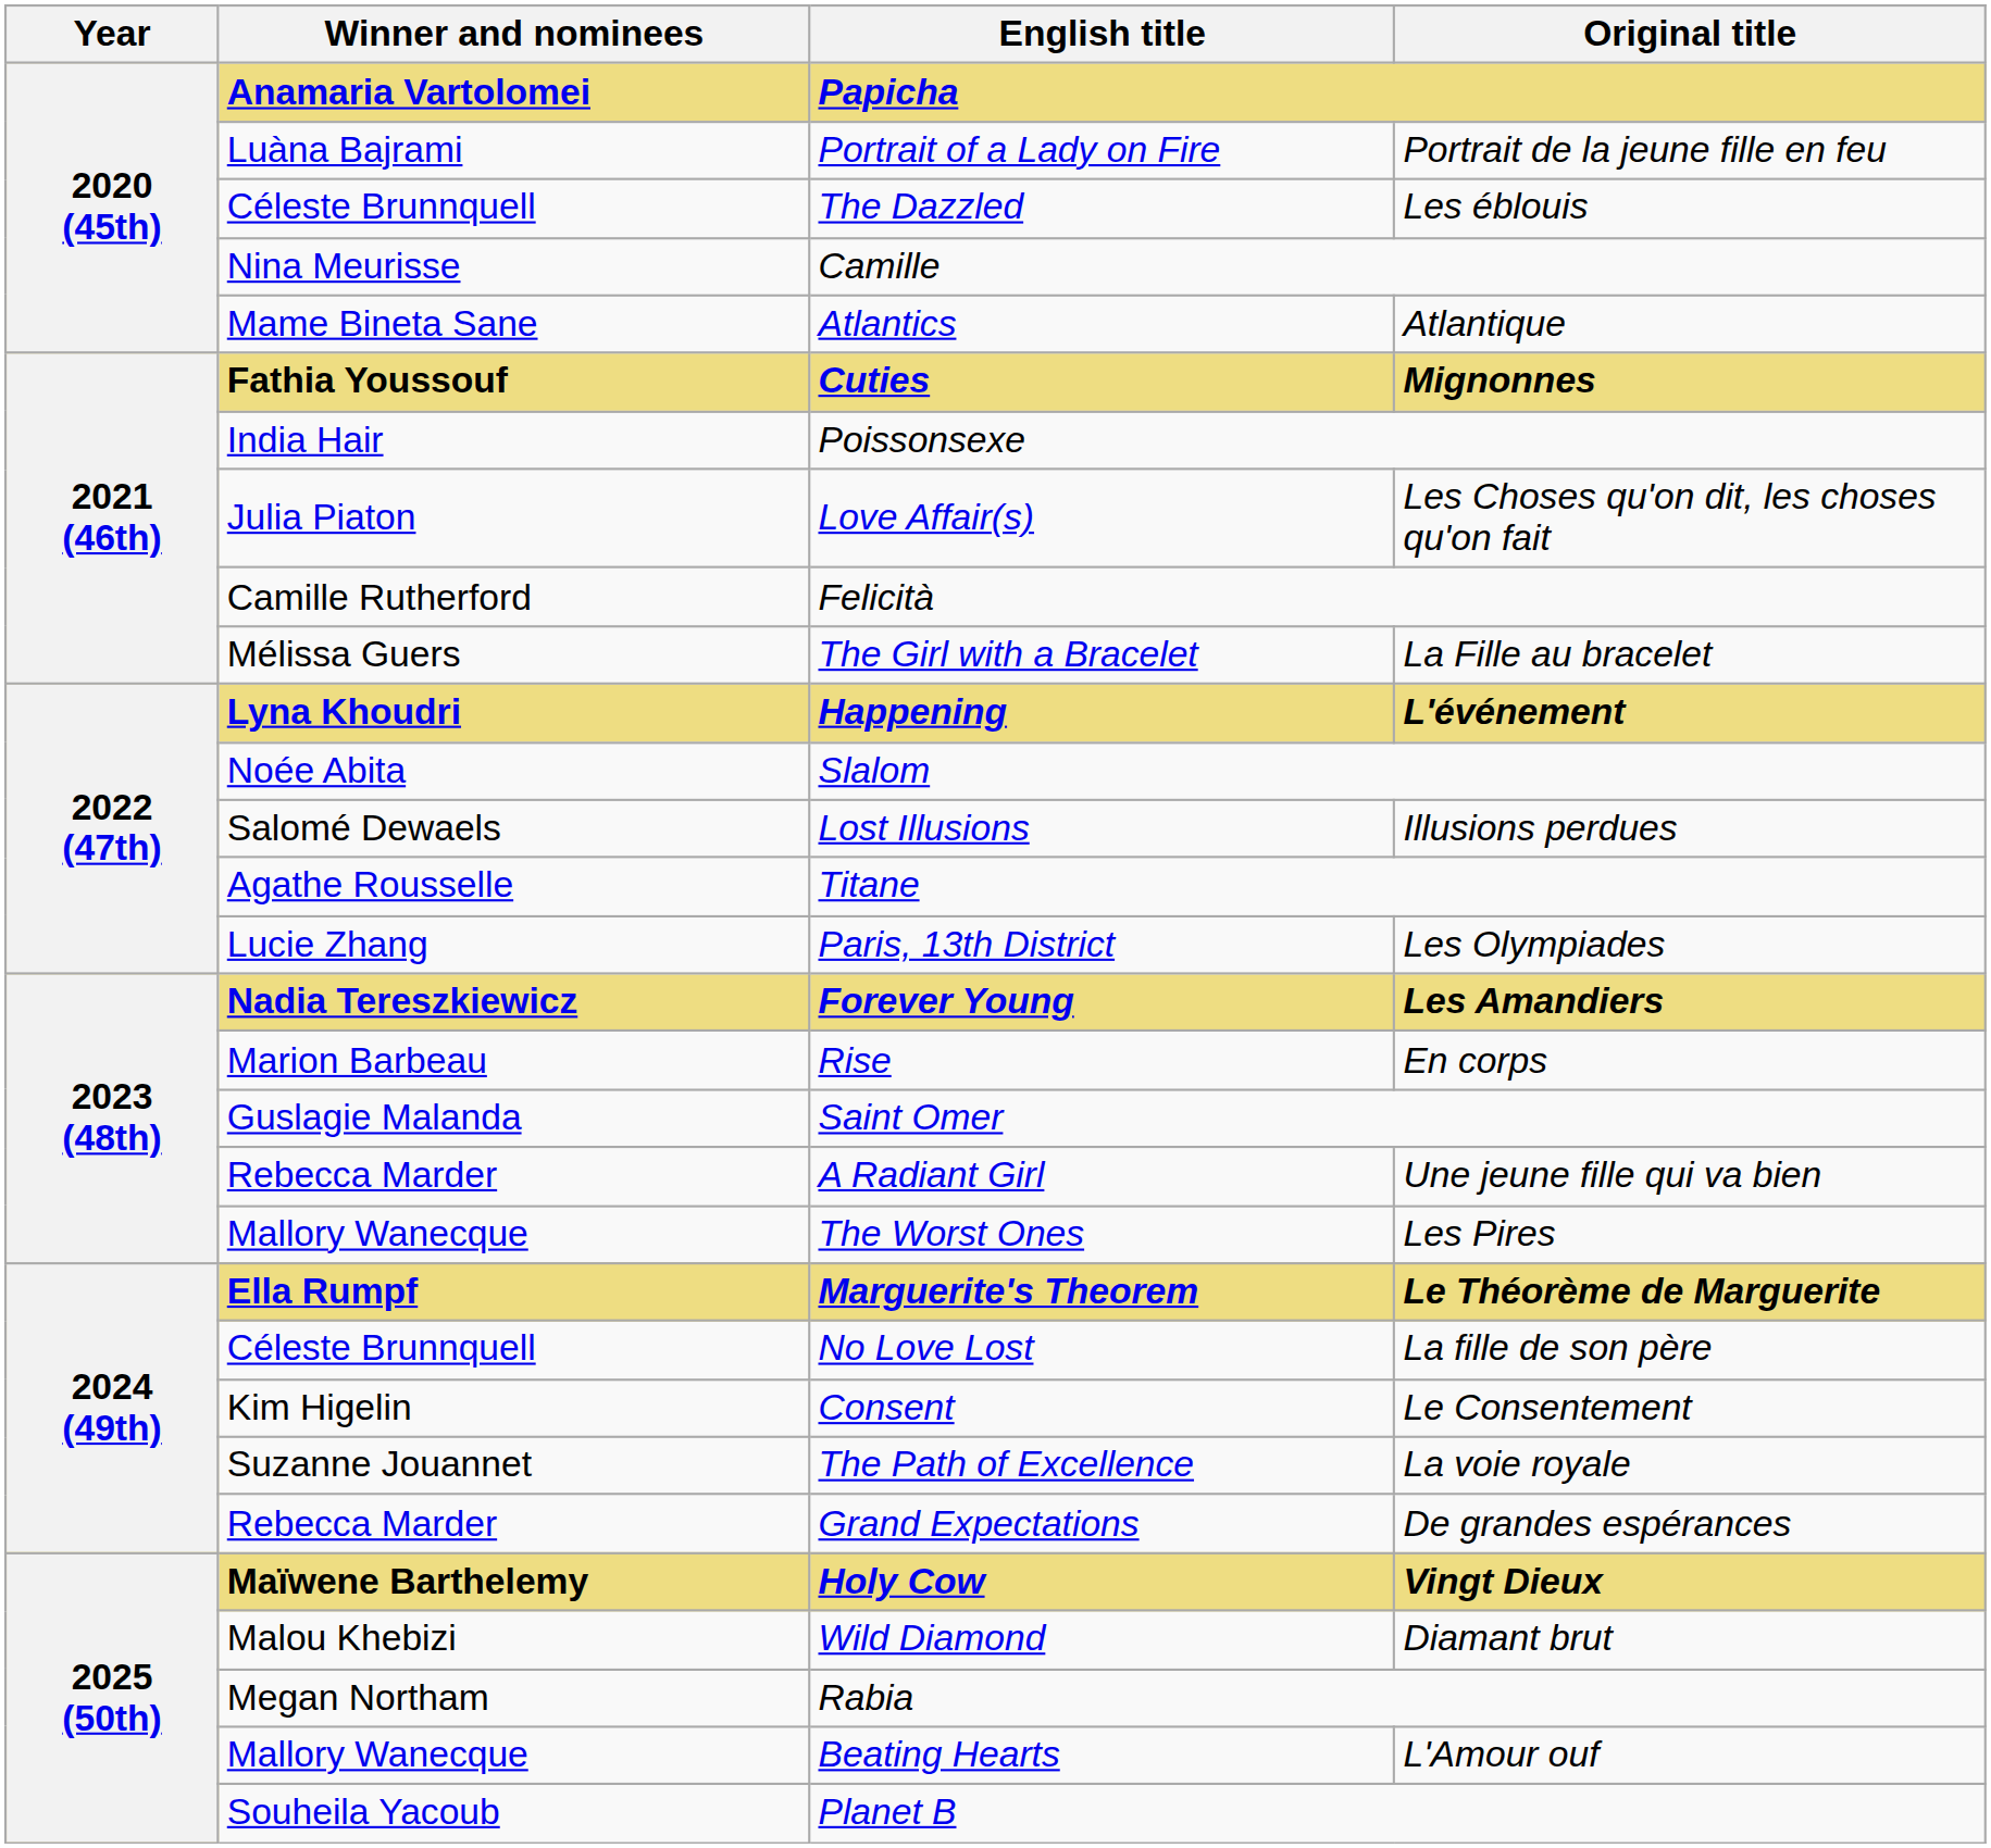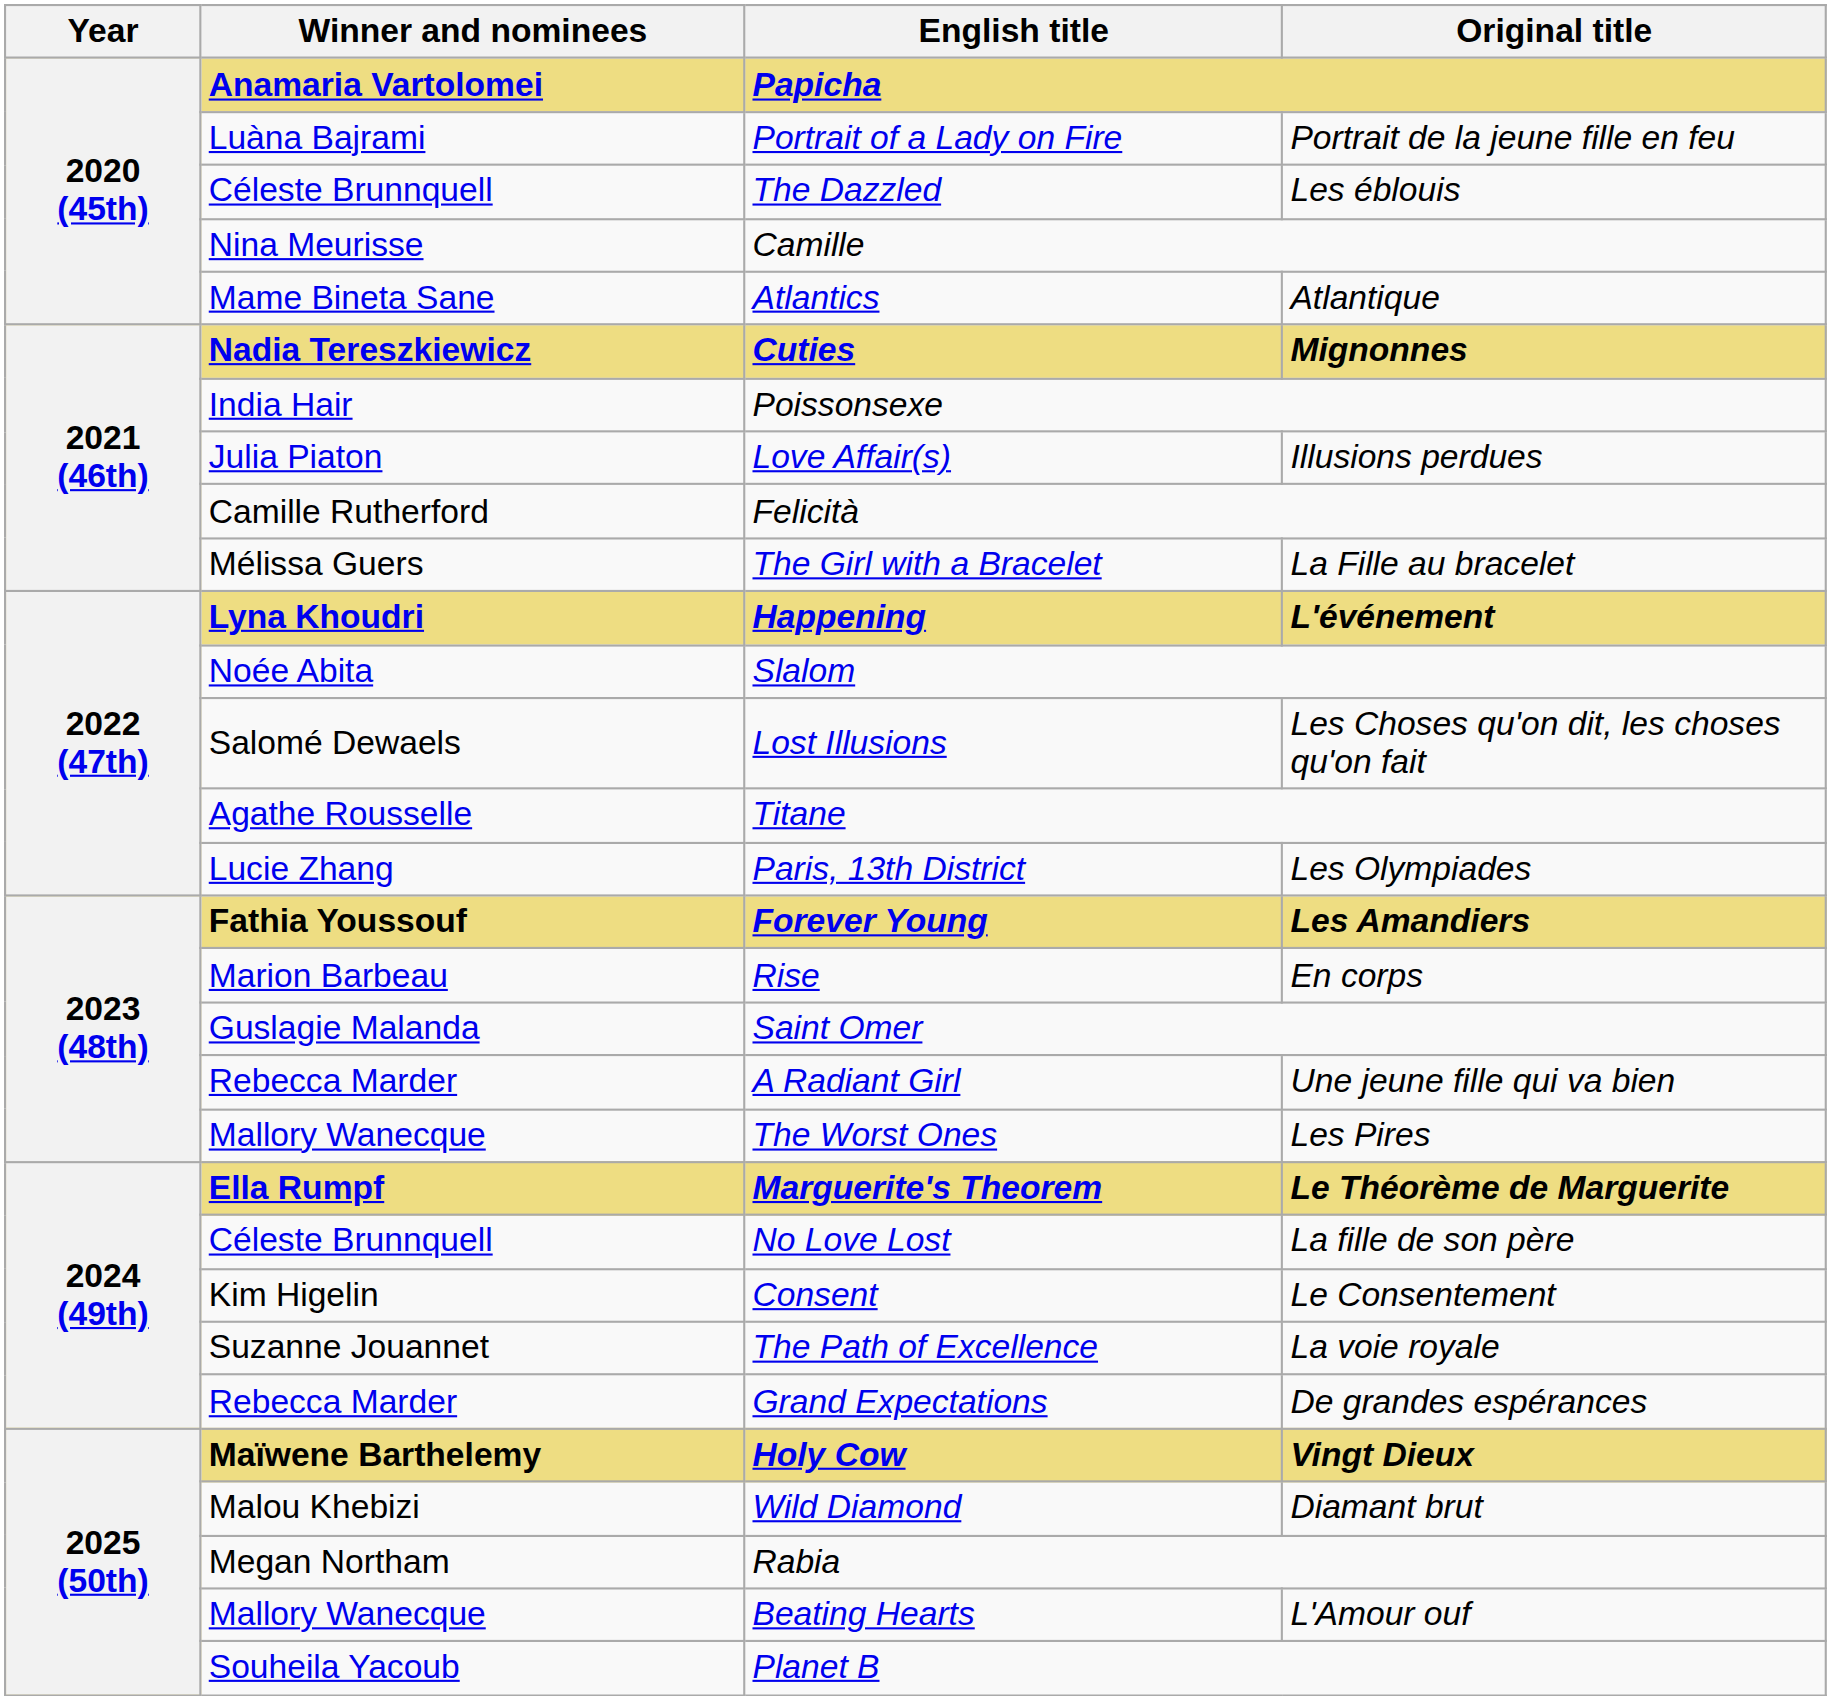Cuties | Winner and nominees: Fathia Youssouf -> Nadia Tereszkiewicz
Love Affair(s) | Original title: Les Choses qu'on dit, les choses qu'on fait -> Illusions perdues
Lost Illusions | Original title: Illusions perdues -> Les Choses qu'on dit, les choses qu'on fait
Forever Young | Winner and nominees: Nadia Tereszkiewicz -> Fathia Youssouf
